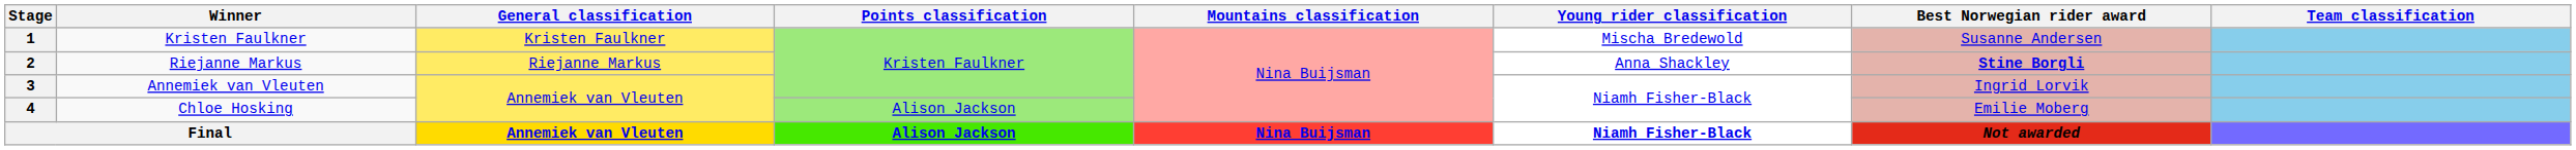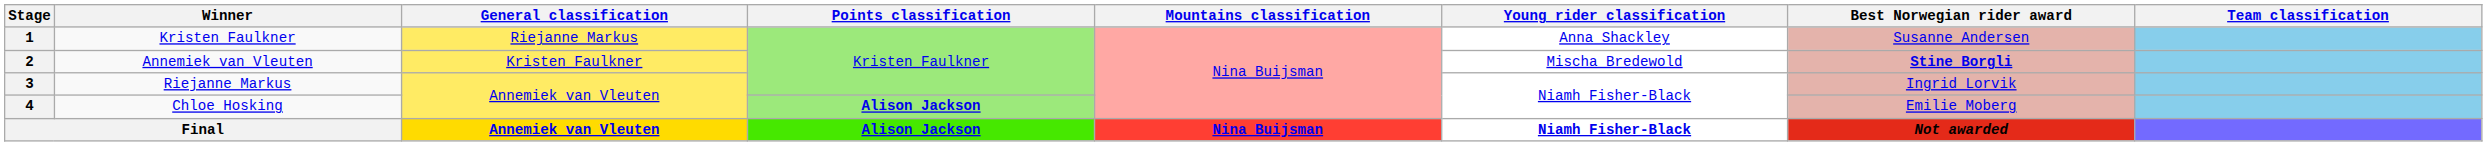1 | General classification: Kristen Faulkner -> Riejanne Markus
1 | Young rider classification: Mischa Bredewold -> Anna Shackley
2 | Winner: Riejanne Markus -> Annemiek van Vleuten
2 | General classification: Riejanne Markus -> Kristen Faulkner
2 | Young rider classification: Anna Shackley -> Mischa Bredewold
3 | Winner: Annemiek van Vleuten -> Riejanne Markus
4 | Points classification: normal -> bold
